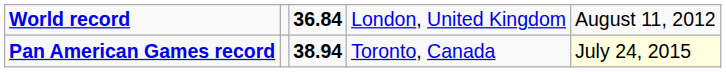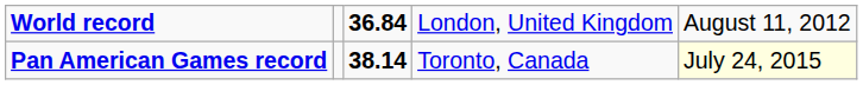Pan American Games record | column 3: 38.94 -> 38.14
